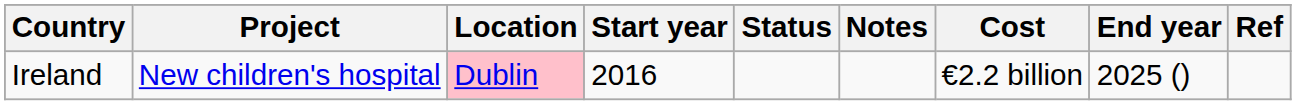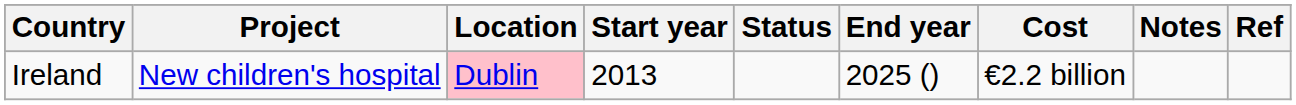columns swapped: End year <-> Notes
Ireland | Start year: 2016 -> 2013
